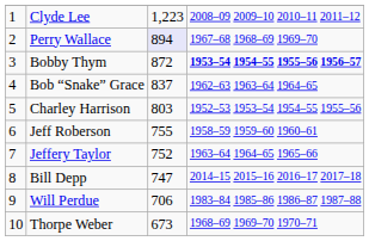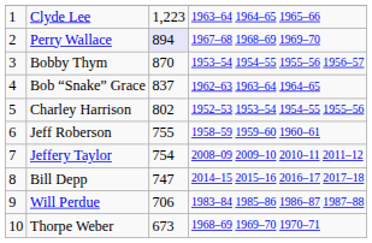Clyde Lee | column 4: 2008–09 2009–10 2010–11 2011–12 -> 1963–64 1964–65 1965–66
Bobby Thym | column 3: 872 -> 870
Bobby Thym | column 4: bold -> normal
Charley Harrison | column 3: 803 -> 802
Jeffery Taylor | column 3: 752 -> 754
Jeffery Taylor | column 4: 1963–64 1964–65 1965–66 -> 2008–09 2009–10 2010–11 2011–12
